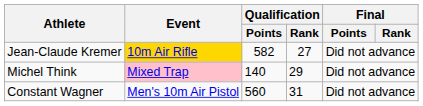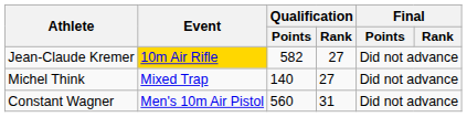Michel Think | Event: pink background -> no background
Michel Think | Qualification / Rank: 29 -> 27
